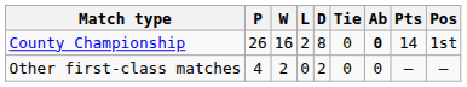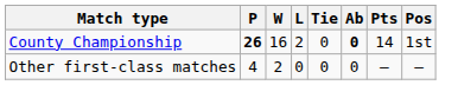- column: D | 8 | 2
County Championship | P: normal -> bold
